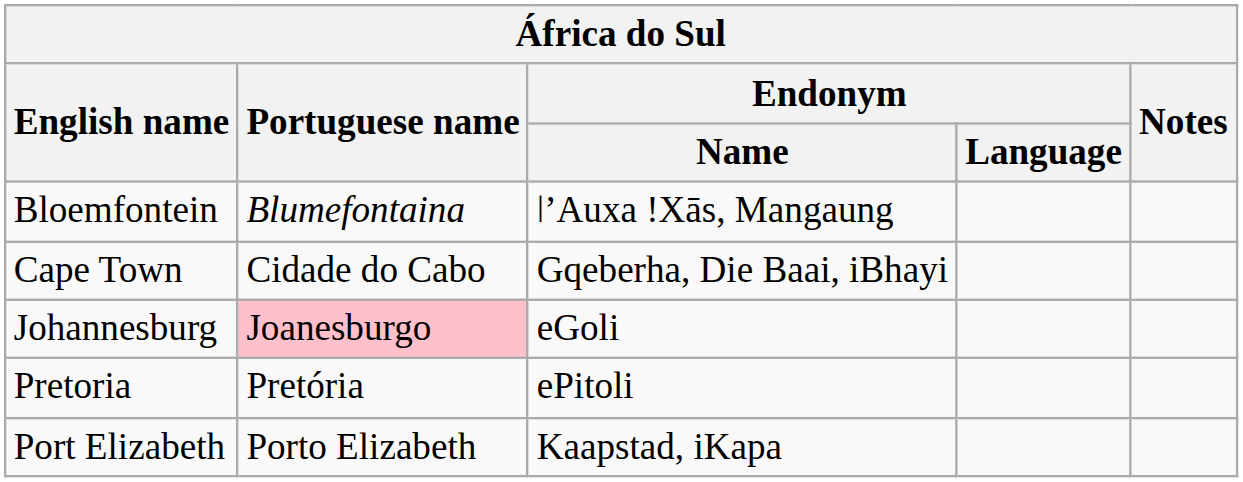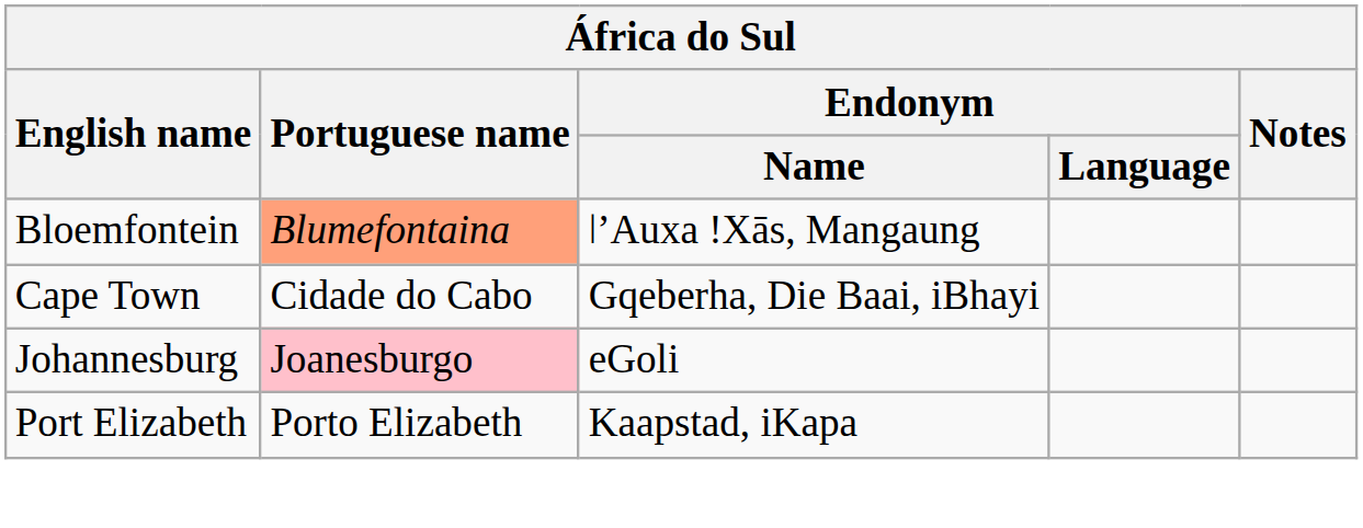Bloemfontein | Portuguese name: no background -> lightsalmon background
- row: Pretoria | Pretória | ePitoli
